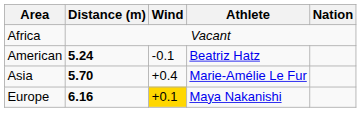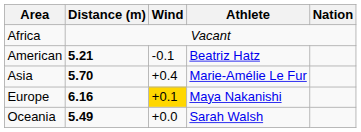American | Distance (m): 5.24 -> 5.21
+ row: Oceania | 5.49 | +0.0 | Sarah Walsh
